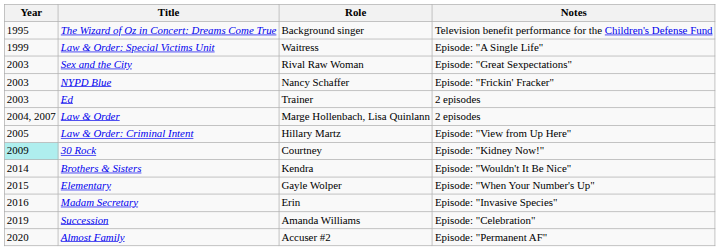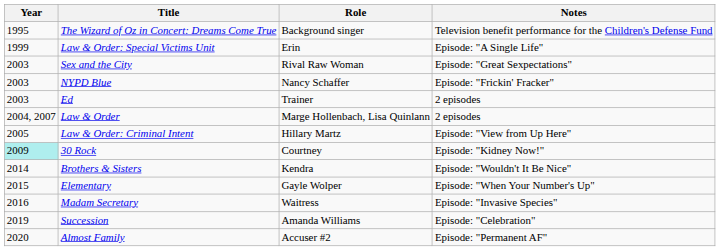Law & Order: Special Victims Unit | Role: Waitress -> Erin
Madam Secretary | Role: Erin -> Waitress
